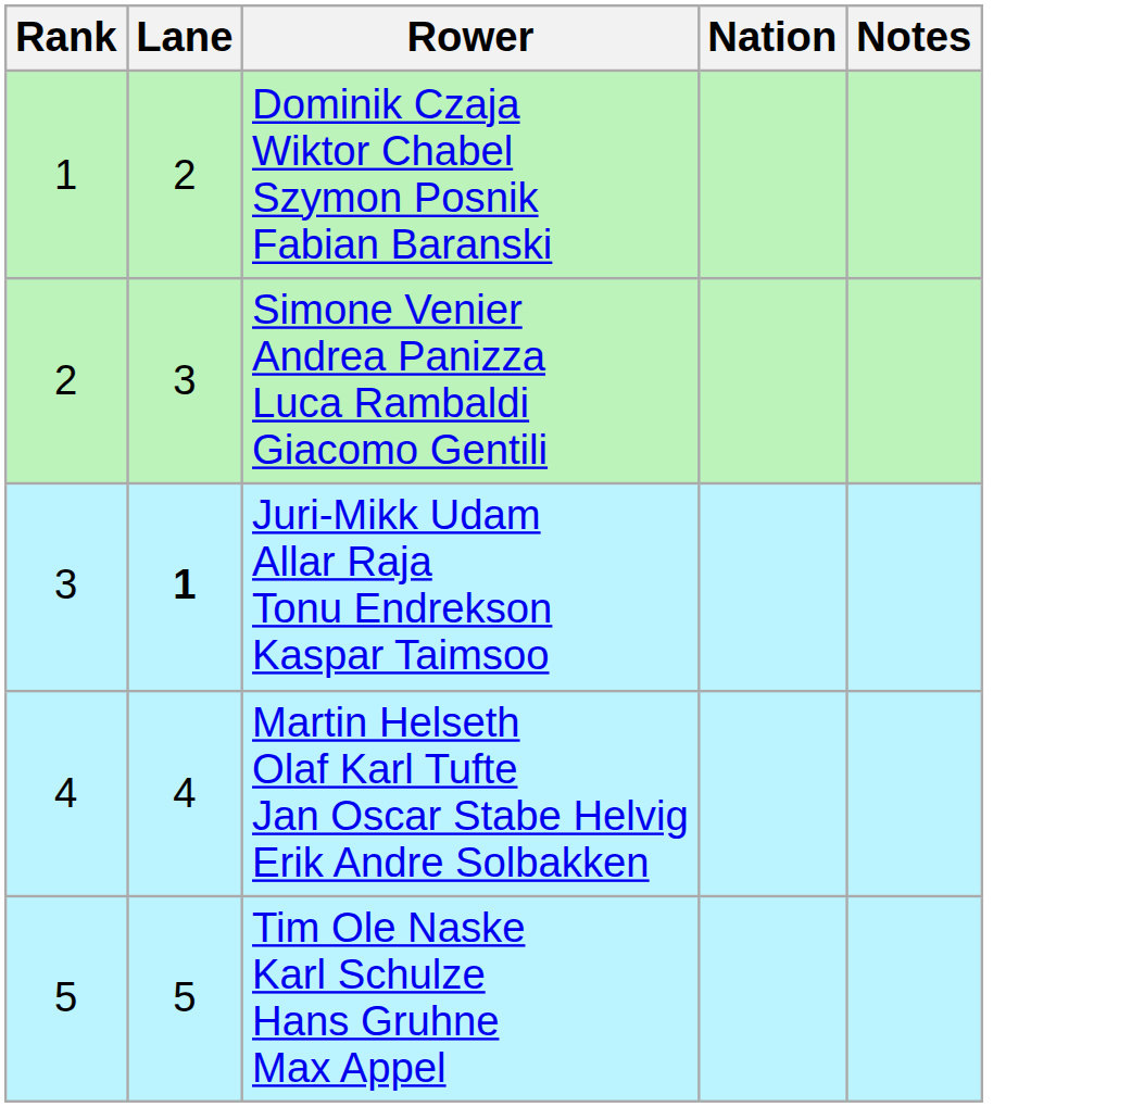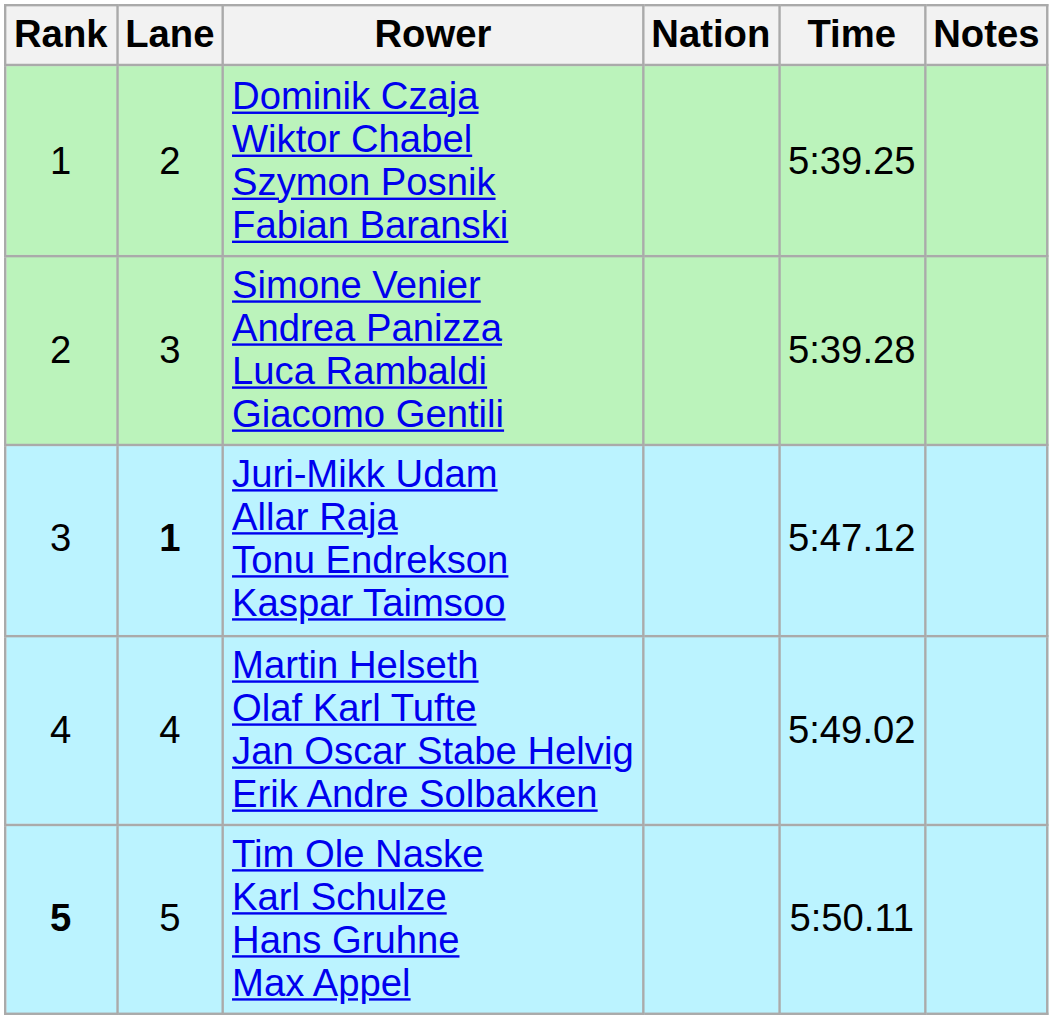+ column: Time | 5:39.25 | 5:39.28 | 5:47.12 | 5:49.02 | 5:50.11
Tim Ole Naske Karl Schulze Hans Gruhne Max Appel | Rank: normal -> bold
